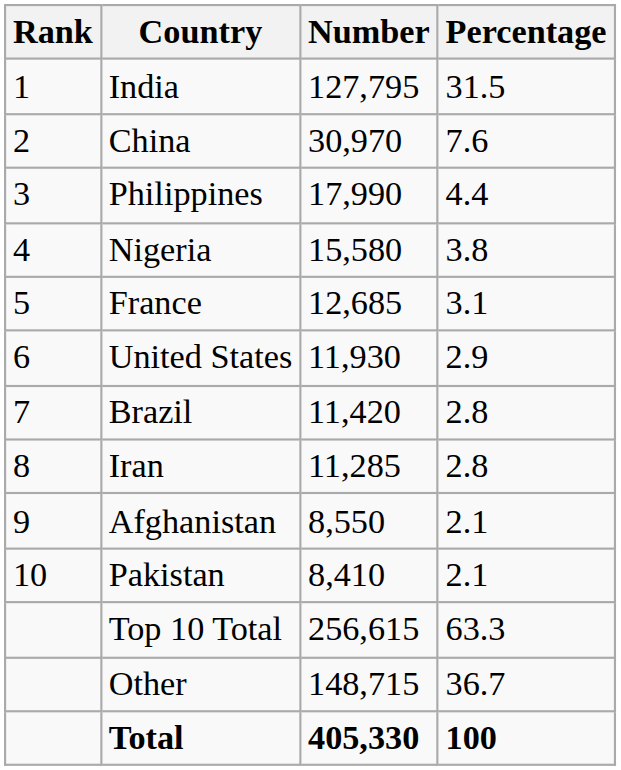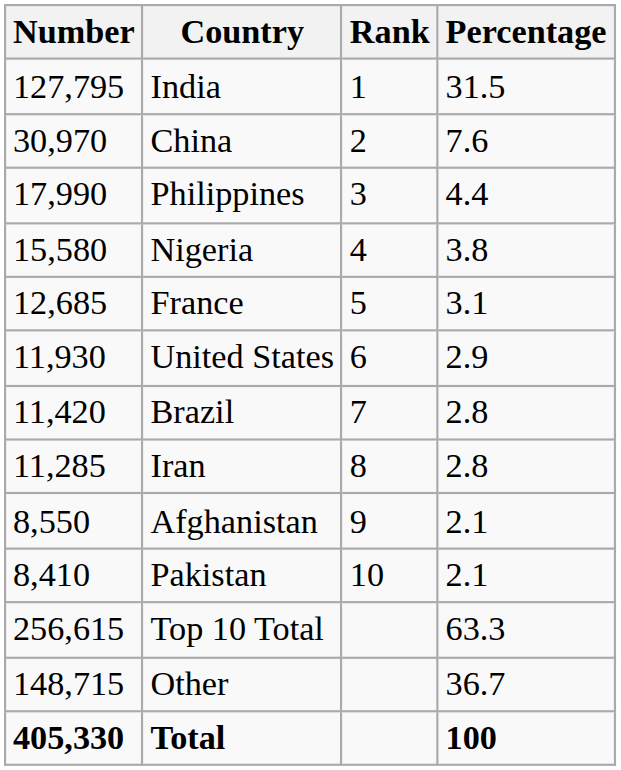columns swapped: Rank <-> Number
